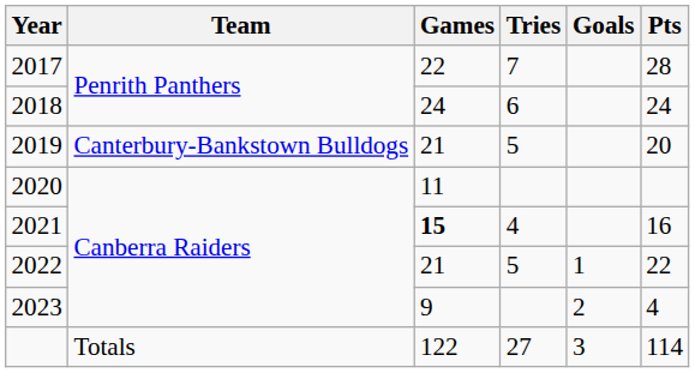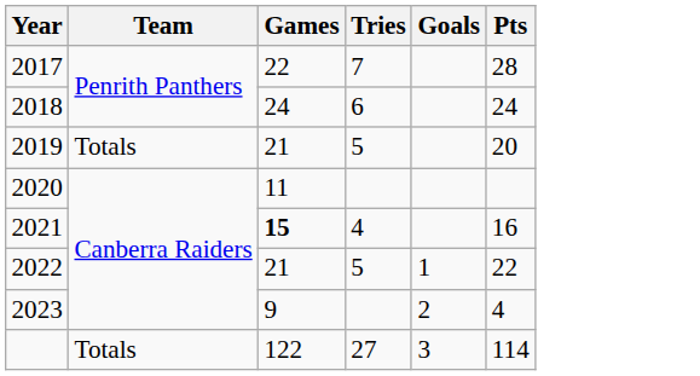2019 | Team: Canterbury-Bankstown Bulldogs -> Totals
